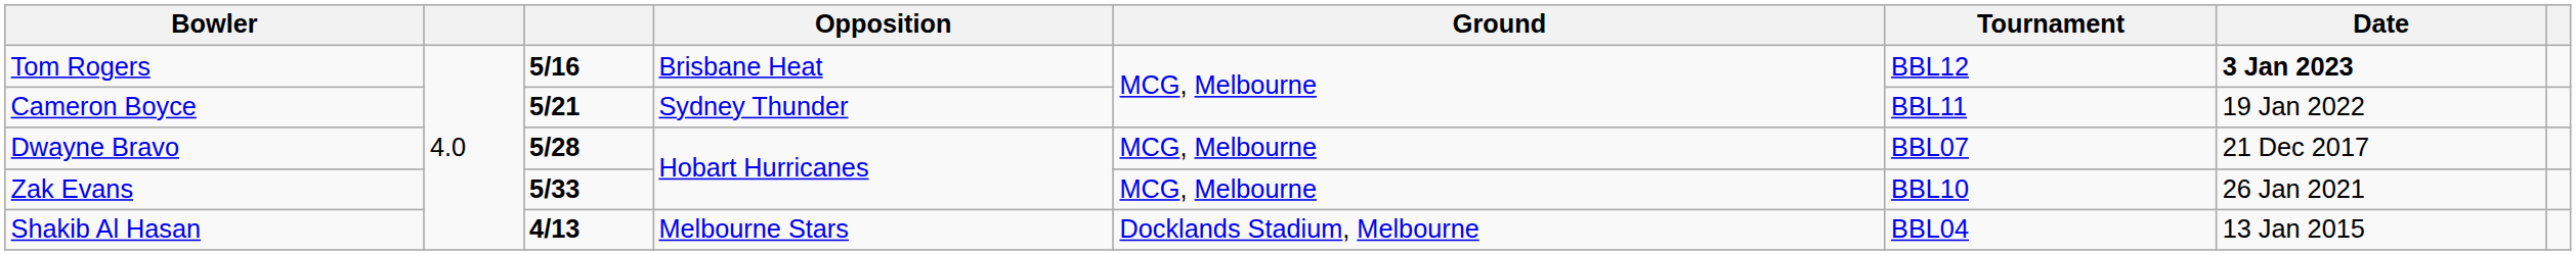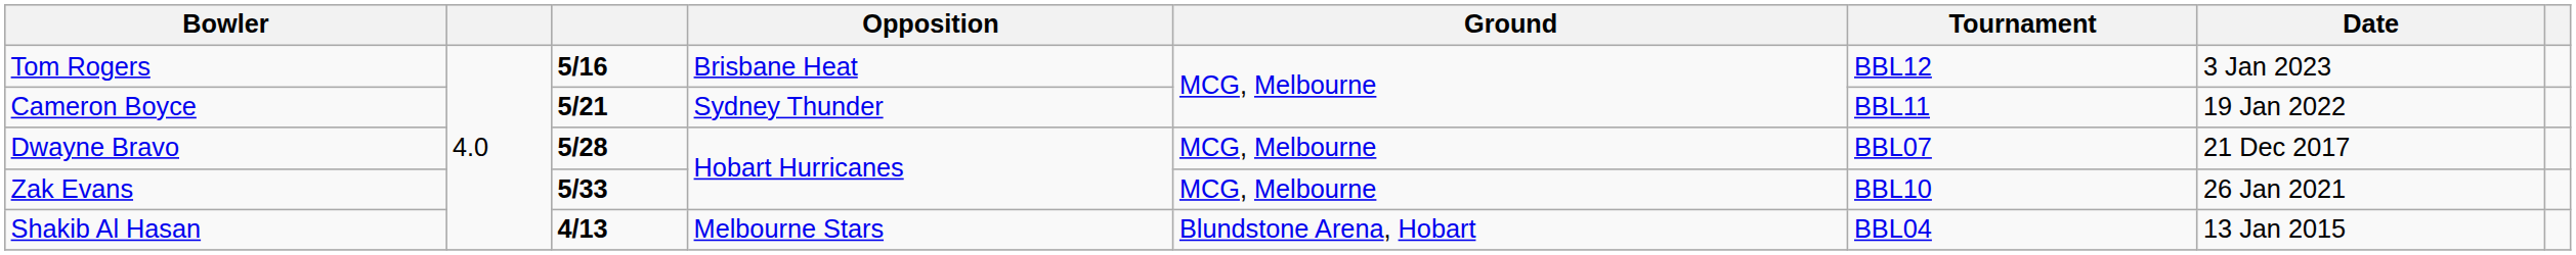Tom Rogers | Date: bold -> normal
Shakib Al Hasan | Ground: Docklands Stadium, Melbourne -> Blundstone Arena, Hobart
